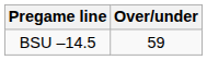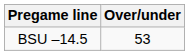BSU –14.5 | Over/under: 59 -> 53
